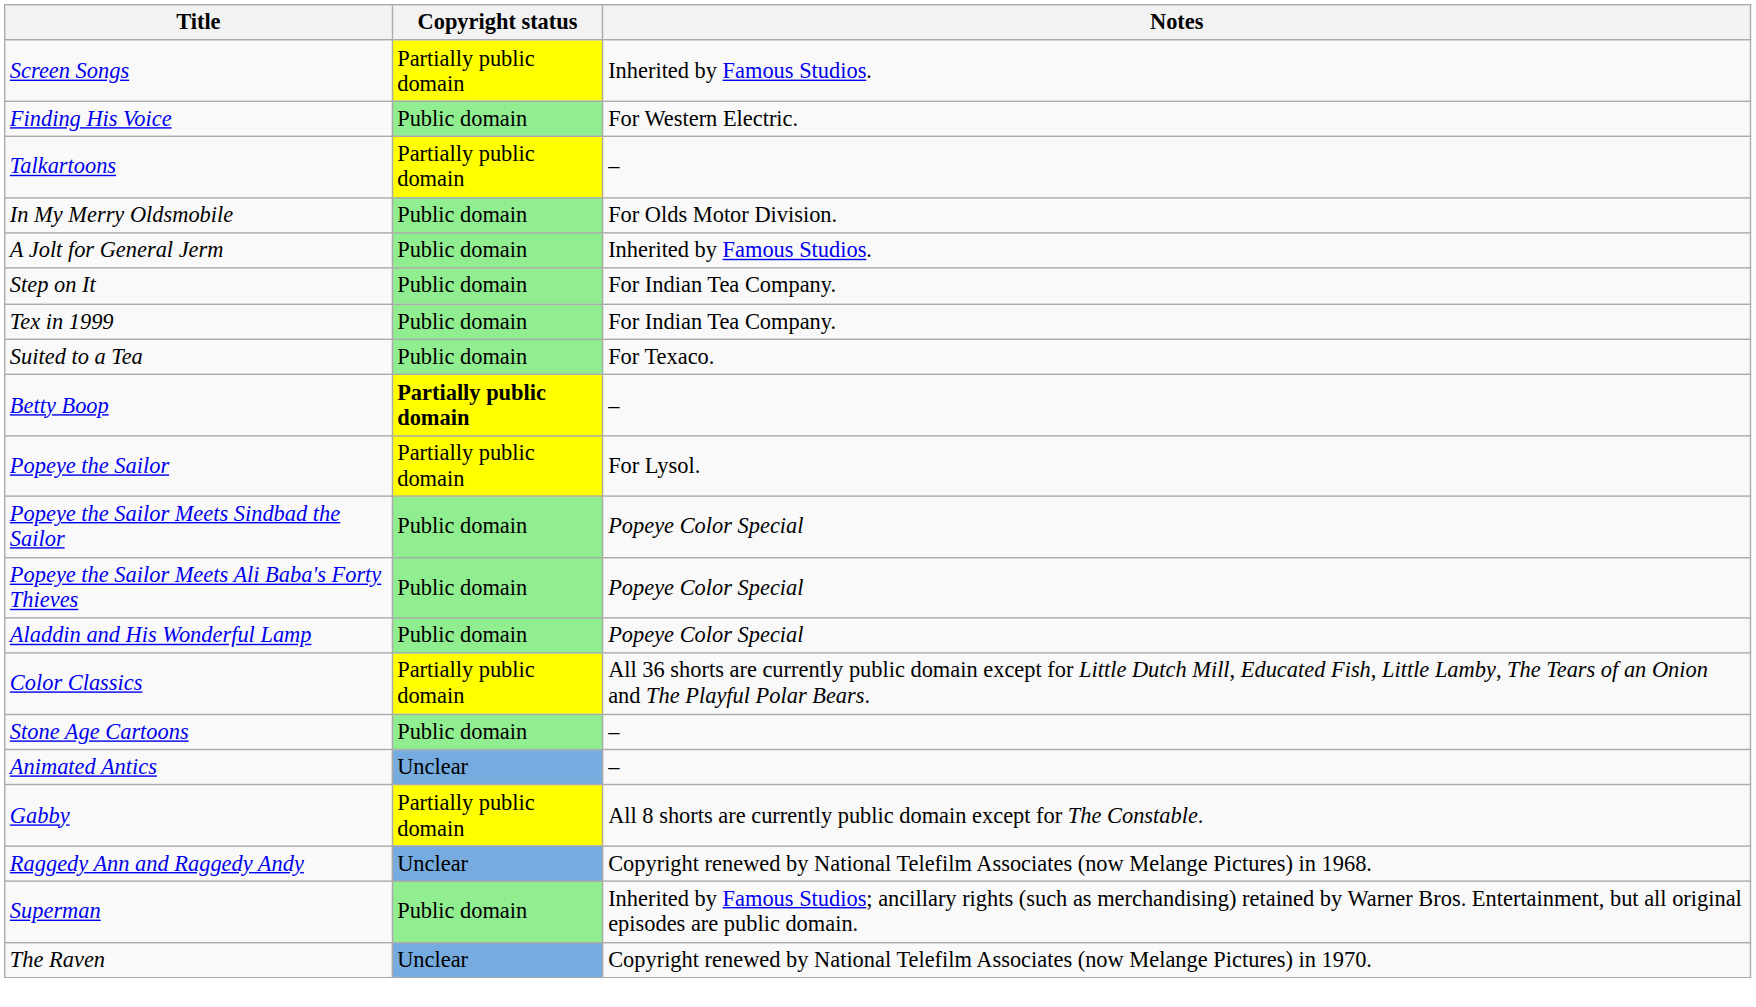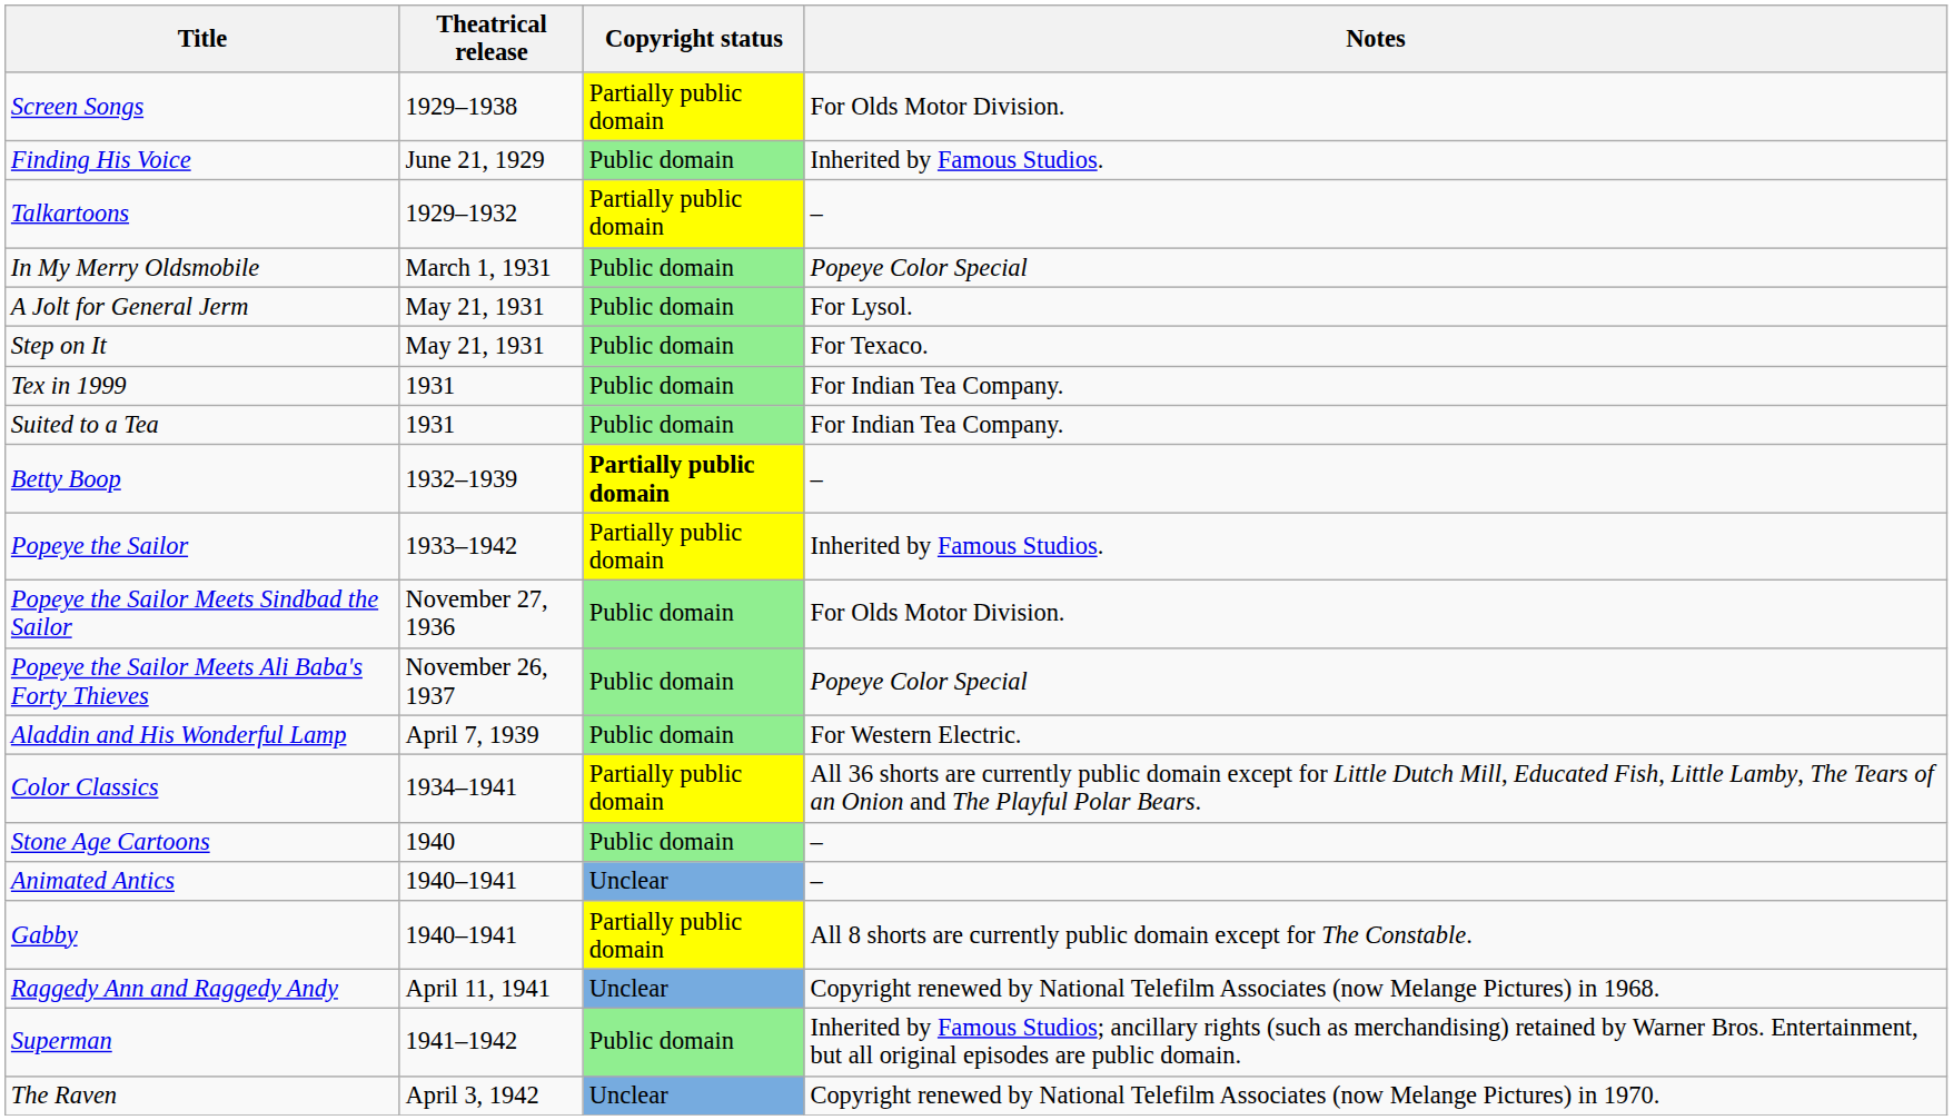+ column: Theatrical release | 1929–1938 | June 21, 1929 | 1929–1932 | March 1, 1931 | May 21, 1931 | May 21, 1931 | 1931 | 1931 | 1932–1939 | 1933–1942 | November 27, 1936 | November 26, 1937 | April 7, 1939 | 1934–1941 | 1940 | 1940–1941 | 1940–1941 | April 11, 1941 | 1941–1942 | April 3, 1942
Screen Songs | Notes: Inherited by Famous Studios. -> For Olds Motor Division.
Finding His Voice | Notes: For Western Electric. -> Inherited by Famous Studios.
In My Merry Oldsmobile | Notes: For Olds Motor Division. -> Popeye Color Special
A Jolt for General Jerm | Notes: Inherited by Famous Studios. -> For Lysol.
Step on It | Notes: For Indian Tea Company. -> For Texaco.
Suited to a Tea | Notes: For Texaco. -> For Indian Tea Company.
Popeye the Sailor | Notes: For Lysol. -> Inherited by Famous Studios.
Popeye the Sailor Meets Sindbad the Sailor | Notes: Popeye Color Special -> For Olds Motor Division.
Aladdin and His Wonderful Lamp | Notes: Popeye Color Special -> For Western Electric.
